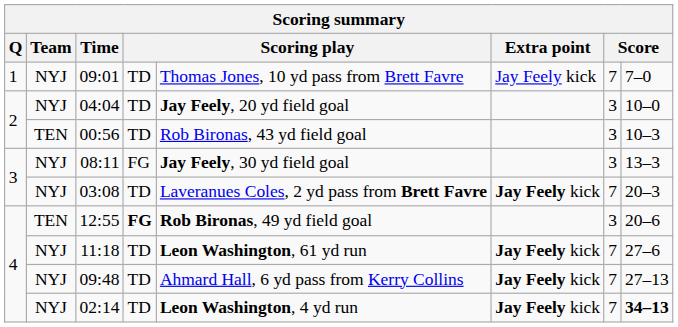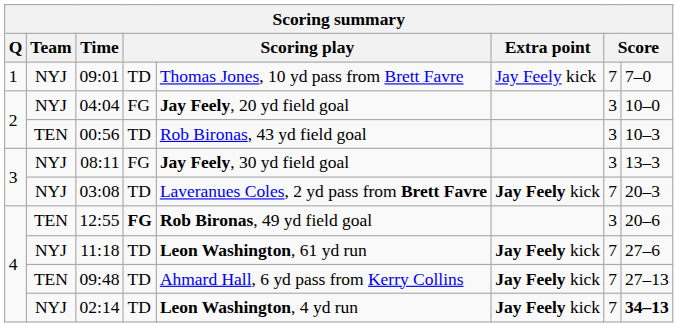04:04 | column 4: TD -> FG
09:48 | Team: NYJ -> TEN
